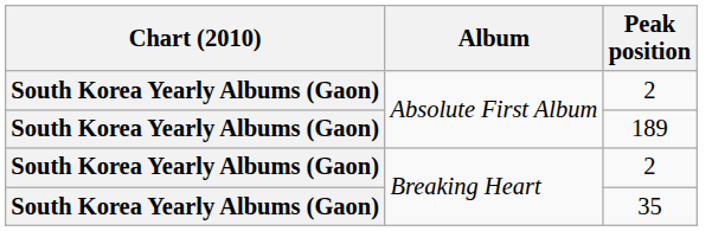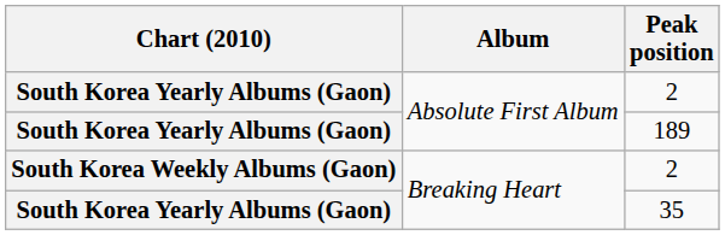Breaking Heart / 2 | Chart (2010): South Korea Yearly Albums (Gaon) -> South Korea Weekly Albums (Gaon)
